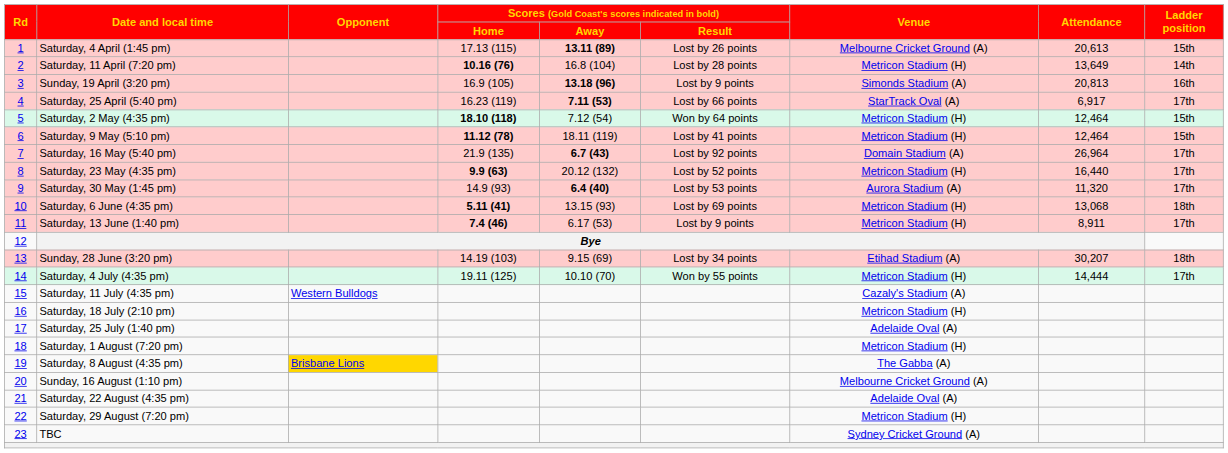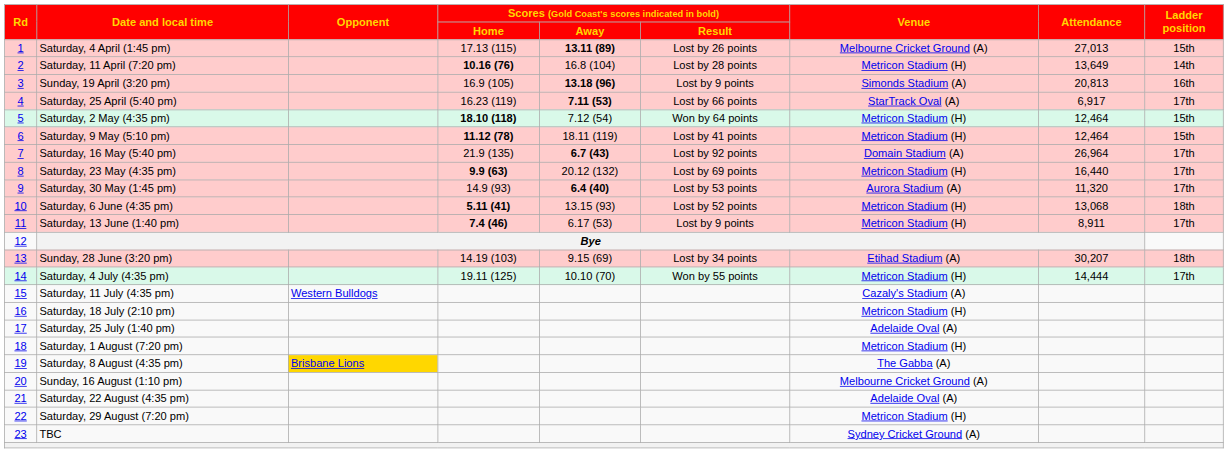Saturday, 4 April (1:45 pm) | column 8: 20,613 -> 27,013
Saturday, 23 May (4:35 pm) | column 6: Lost by 52 points -> Lost by 69 points
Saturday, 6 June (4:35 pm) | column 6: Lost by 69 points -> Lost by 52 points
